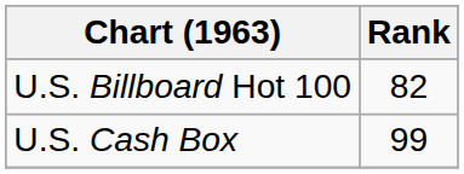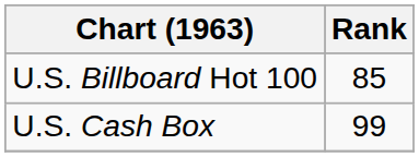U.S. Billboard Hot 100 | Rank: 82 -> 85
